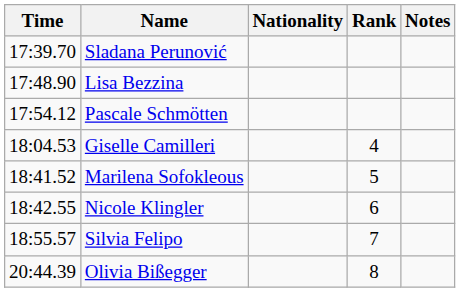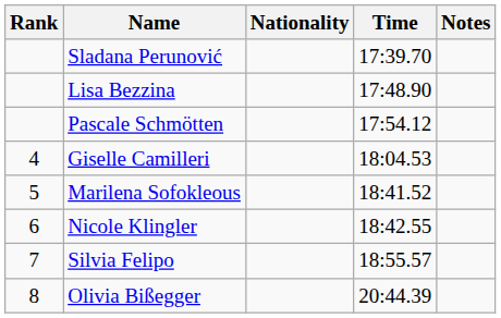columns swapped: Rank <-> Time
